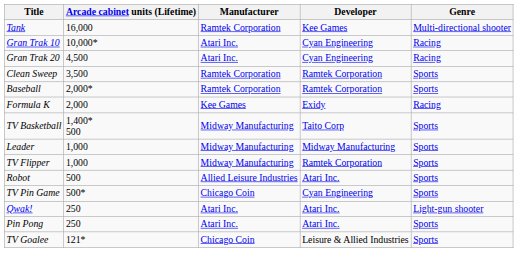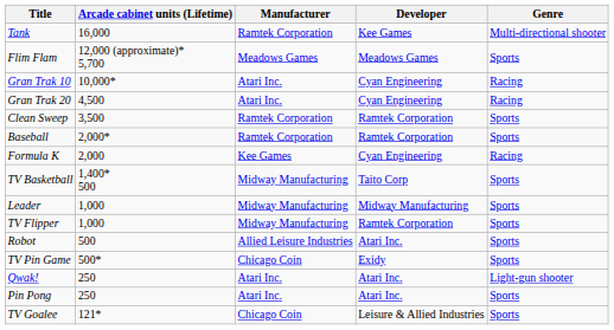+ row: Flim Flam | 12,000 (approximate)* 5,700 | Meadows Games | Meadows Games | Sports
Formula K | Developer: Exidy -> Cyan Engineering
TV Pin Game | Developer: Cyan Engineering -> Exidy
